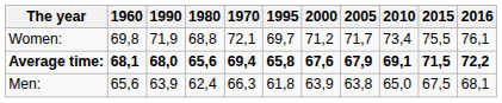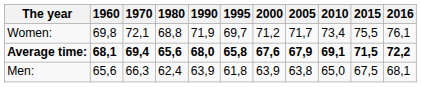columns swapped: 1970 <-> 1990
